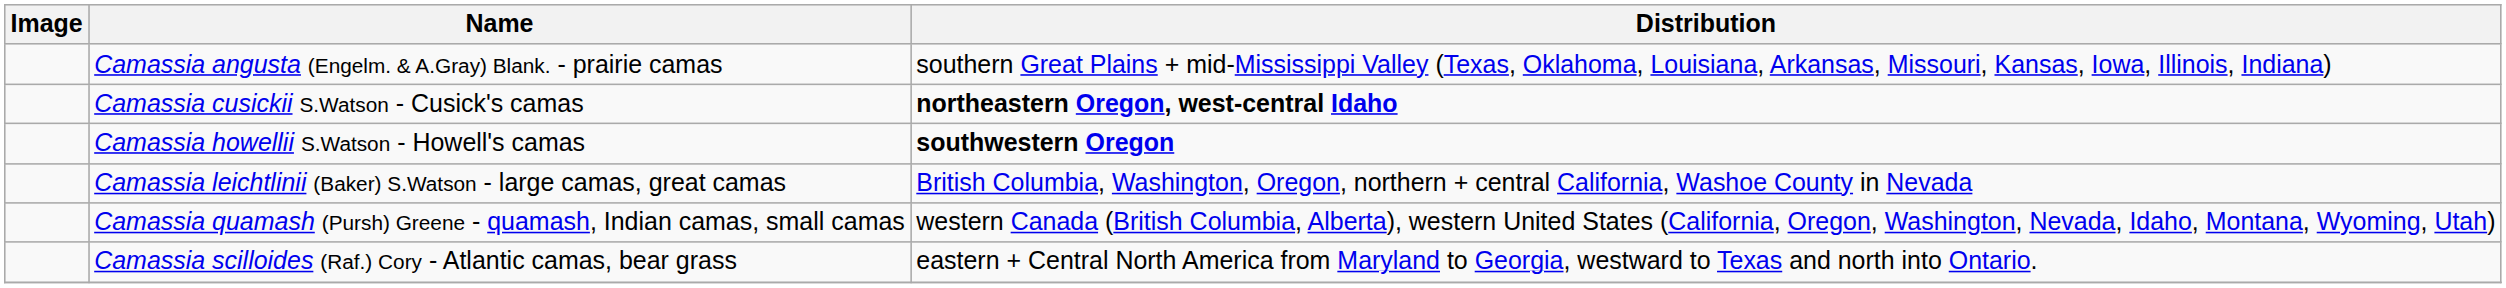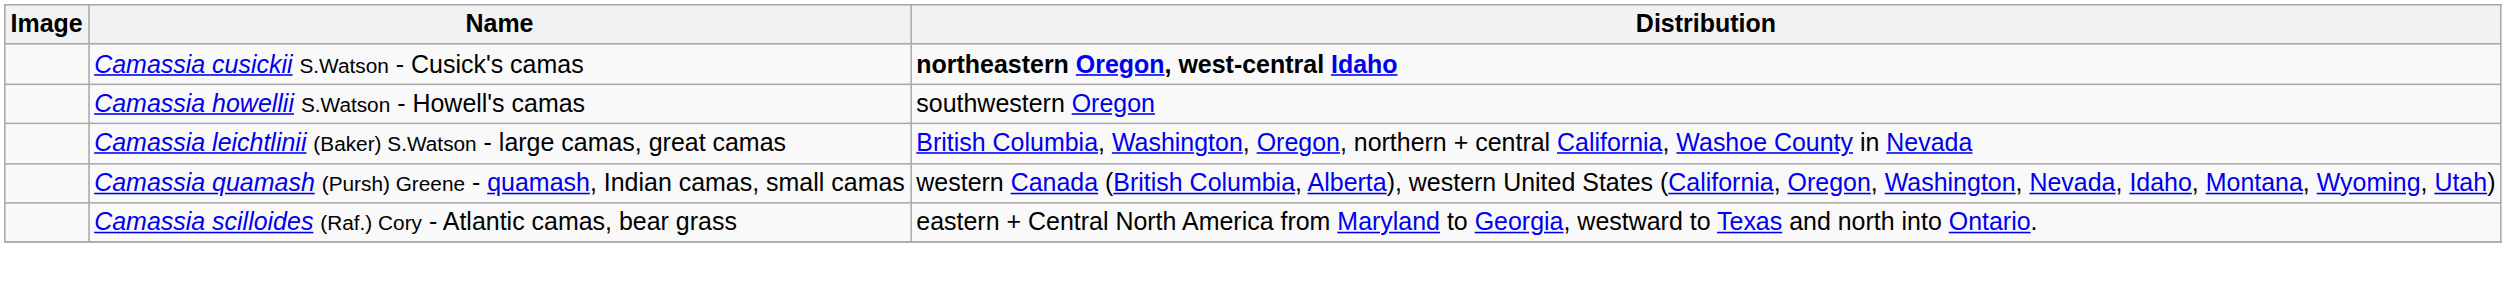- row: Camassia angusta (Engelm. & A.Gray) Blank. - prairie camas | southern Great Plains + mid-Mississippi Valley (Texas, Oklahoma, Louisiana, Arkansas, Missouri, Kansas, Iowa, Illinois, Indiana)
Camassia howellii S.Watson - Howell's camas | Distribution: bold -> normal
